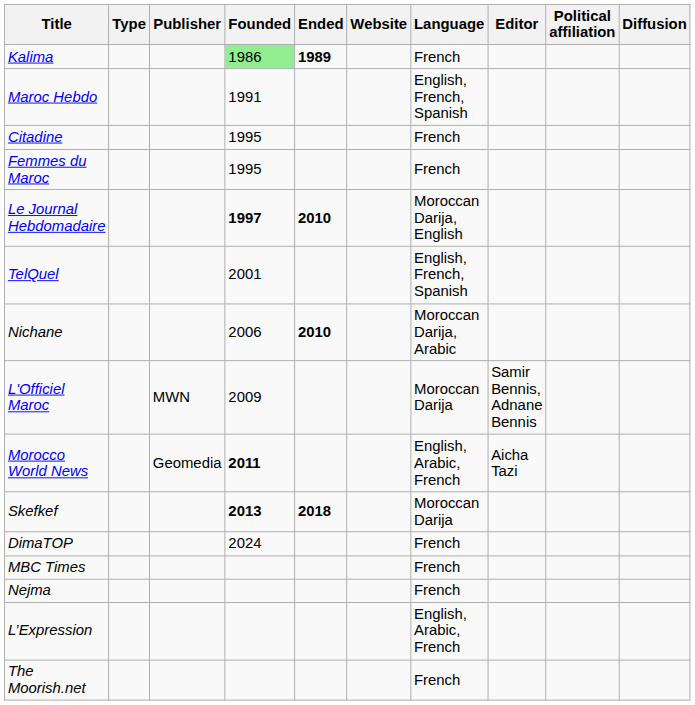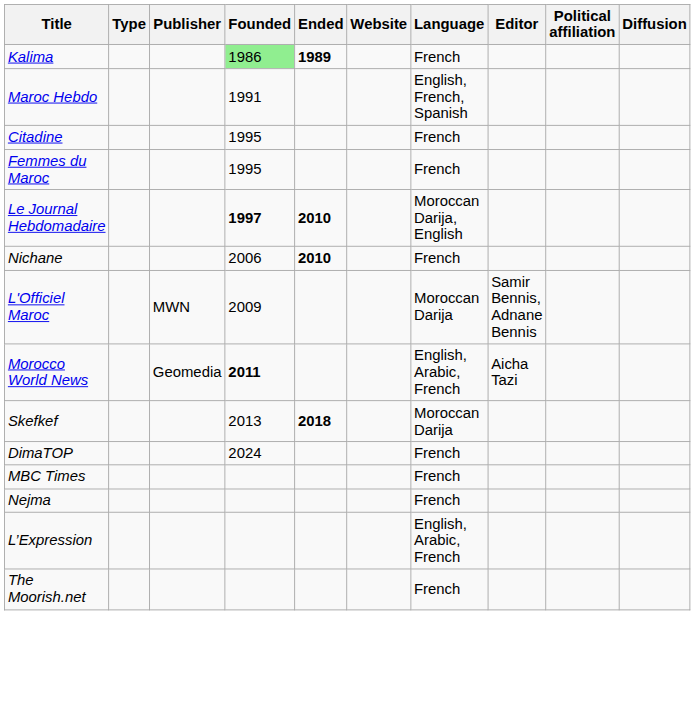- row: TelQuel | 2001 | English, French, Spanish
Nichane | Language: Moroccan Darija, Arabic -> French
Skefkef | Founded: bold -> normal
